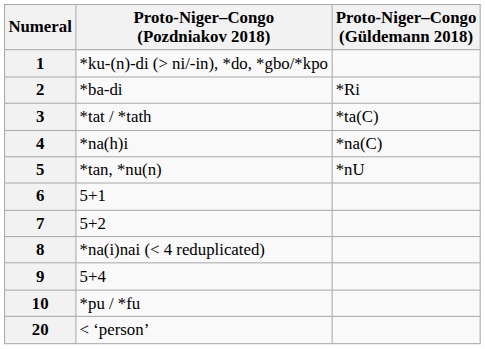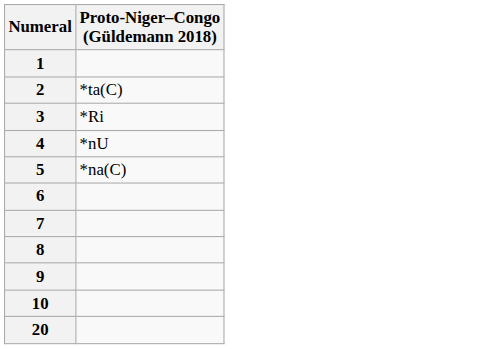- column: Proto-Niger–Congo (Pozdniakov 2018) | *ku-(n)-di (> ni/-in), *do, *gbo/*kpo | *ba-di | *tat / *tath | *na(h)i | *tan, *nu(n) | 5+1 | 5+2 | *na(i)nai (< 4 reduplicated) | 5+4 | *pu / *fu | < ‘person’
2 | Proto-Niger–Congo (Güldemann 2018): *Ri -> *ta(C)
3 | Proto-Niger–Congo (Güldemann 2018): *ta(C) -> *Ri
4 | Proto-Niger–Congo (Güldemann 2018): *na(C) -> *nU
5 | Proto-Niger–Congo (Güldemann 2018): *nU -> *na(C)
